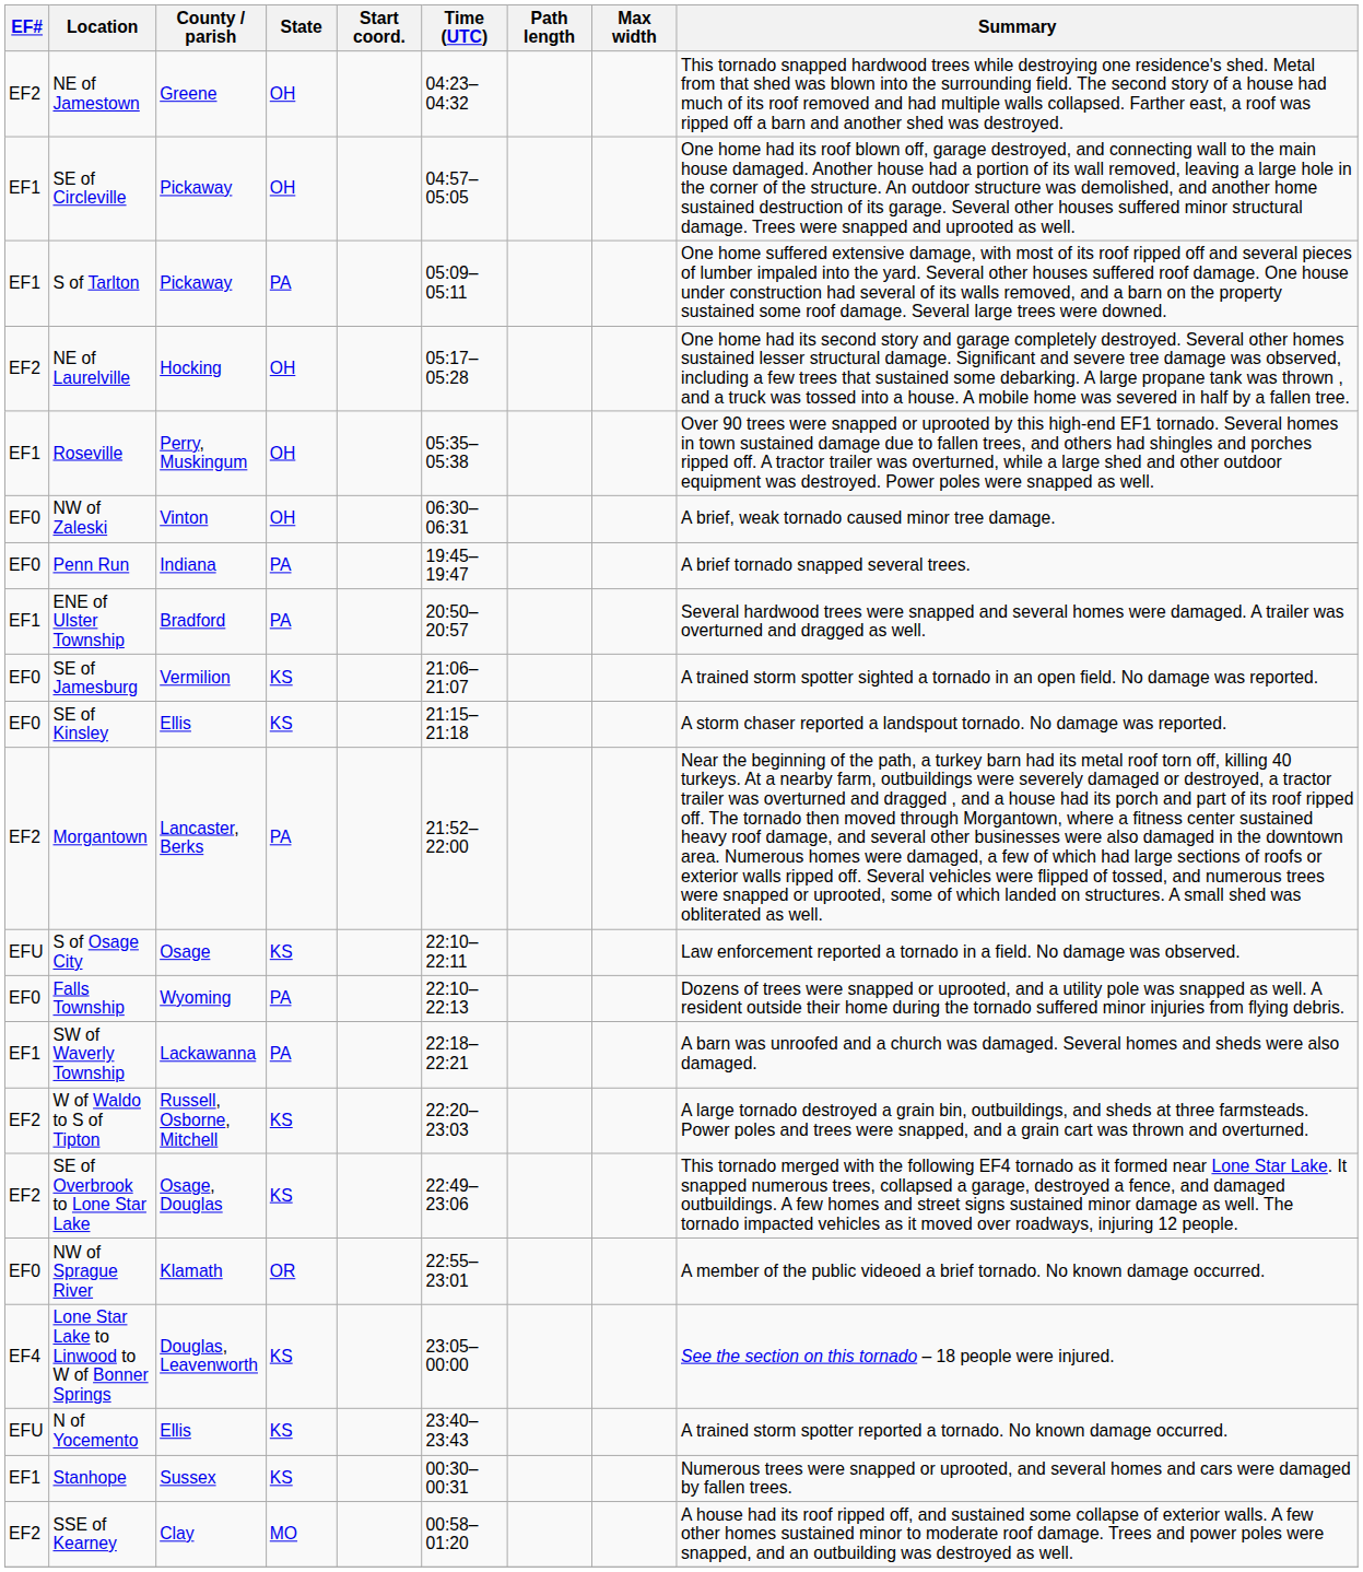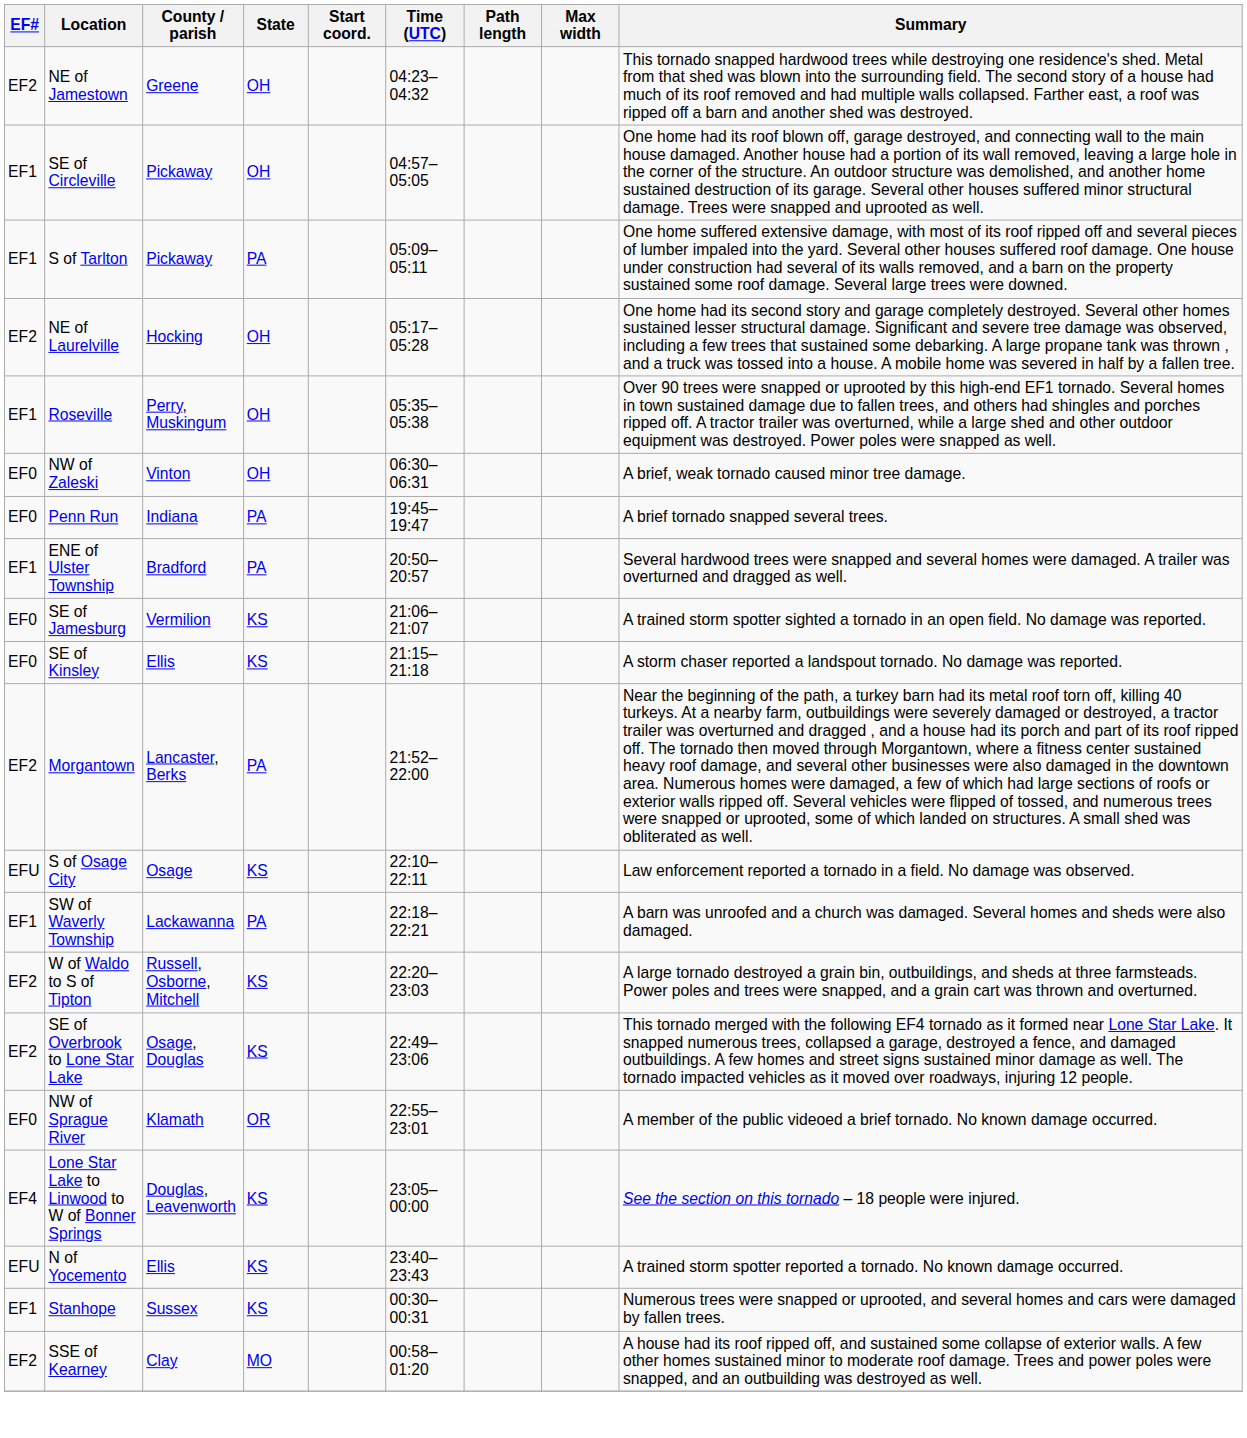- row: EF0 | Falls Township | Wyoming | PA | 22:10–22:13 | Dozens of trees were snapped or uprooted, and a utility pole was snapped as well. A resident outside their home during the tornado suffered minor injuries from flying debris.
